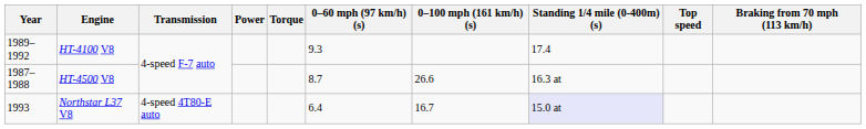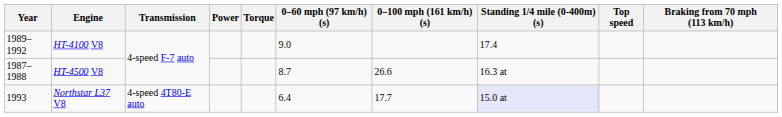HT-4100 V8 | 0–60 mph (97 km/h) (s): 9.3 -> 9.0
Northstar L37 V8 | 0–100 mph (161 km/h) (s): 16.7 -> 17.7
